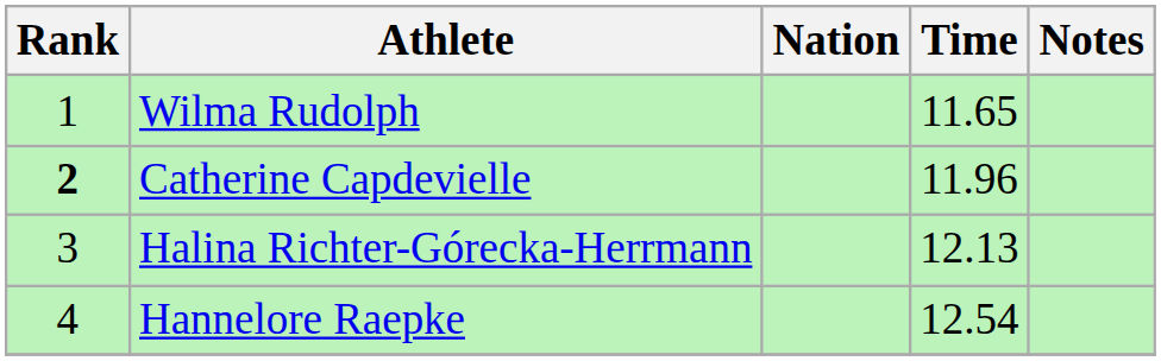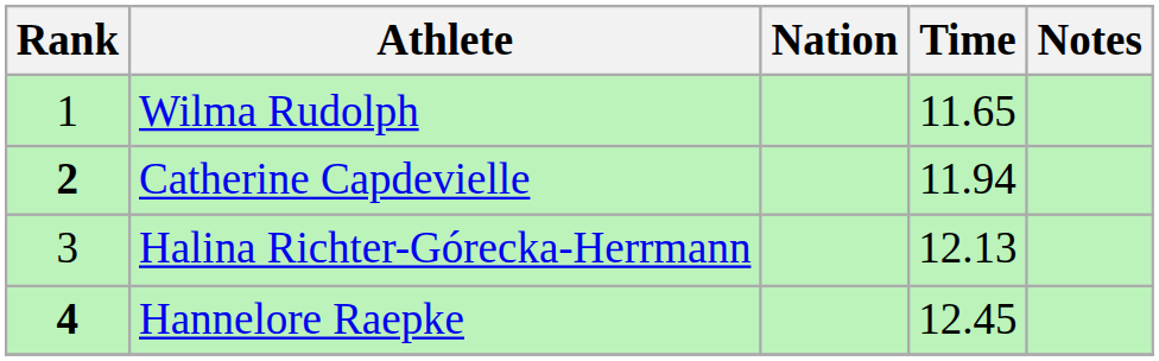Catherine Capdevielle | Time: 11.96 -> 11.94
Hannelore Raepke | Rank: normal -> bold
Hannelore Raepke | Time: 12.54 -> 12.45
